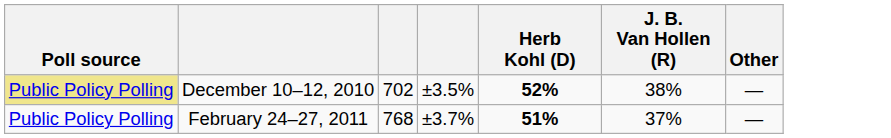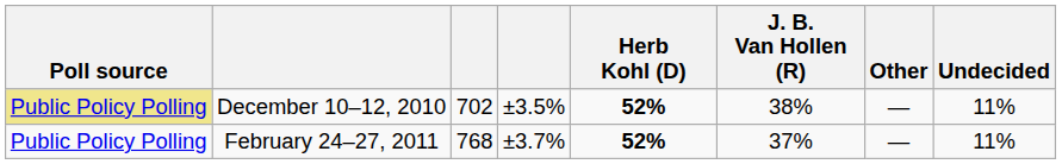+ column: Undecided | 11% | 11%
February 24–27, 2011 | Herb Kohl (D): 51% -> 52%
